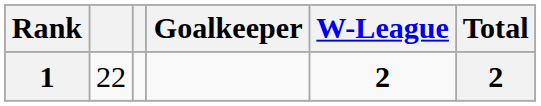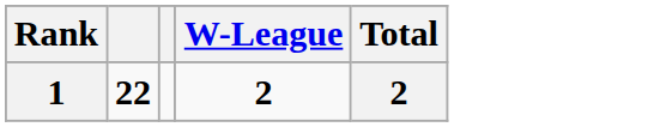- column: Goalkeeper
1 | column 2: normal -> bold
